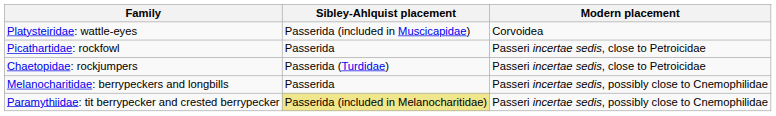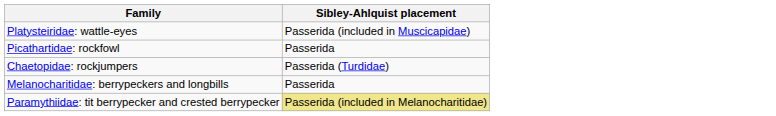- column: Modern placement | Corvoidea | Passeri incertae sedis, close to Petroicidae | Passeri incertae sedis, close to Petroicidae | Passeri incertae sedis, possibly close to Cnemophilidae | Passeri incertae sedis, possibly close to Cnemophilidae
